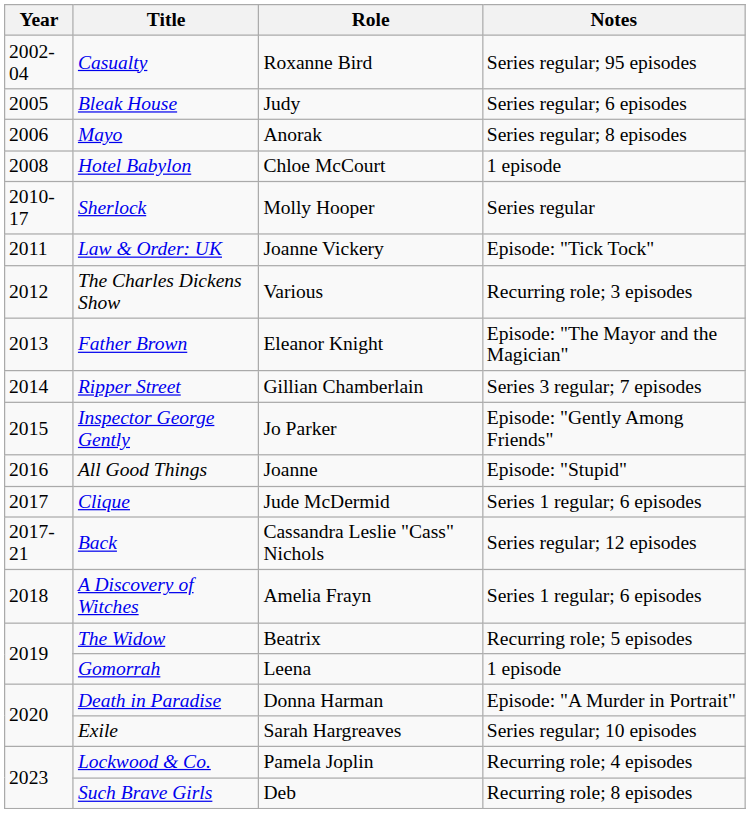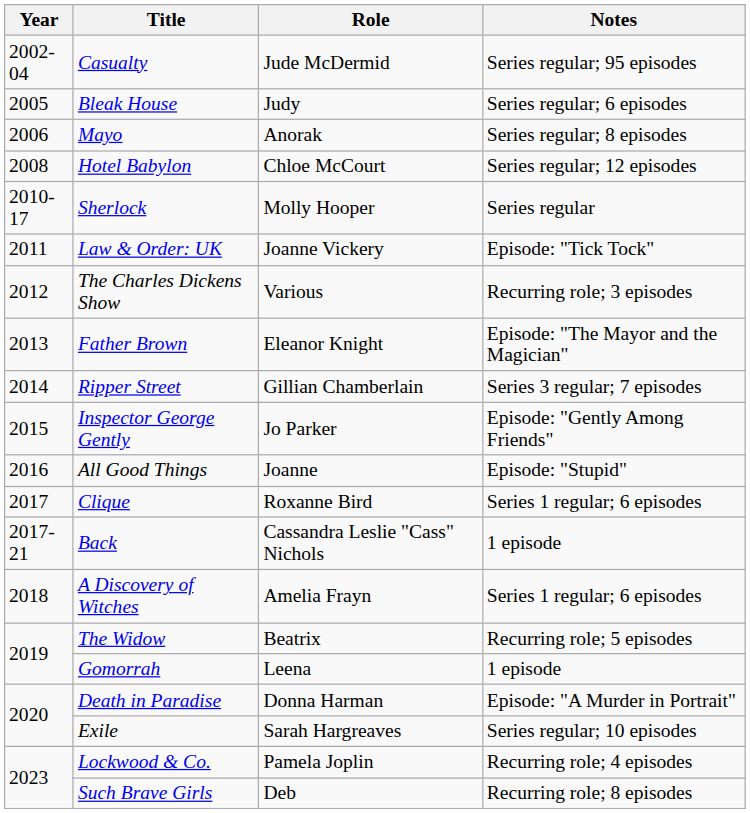Casualty | Role: Roxanne Bird -> Jude McDermid
Hotel Babylon | Notes: 1 episode -> Series regular; 12 episodes
Clique | Role: Jude McDermid -> Roxanne Bird
Back | Notes: Series regular; 12 episodes -> 1 episode
